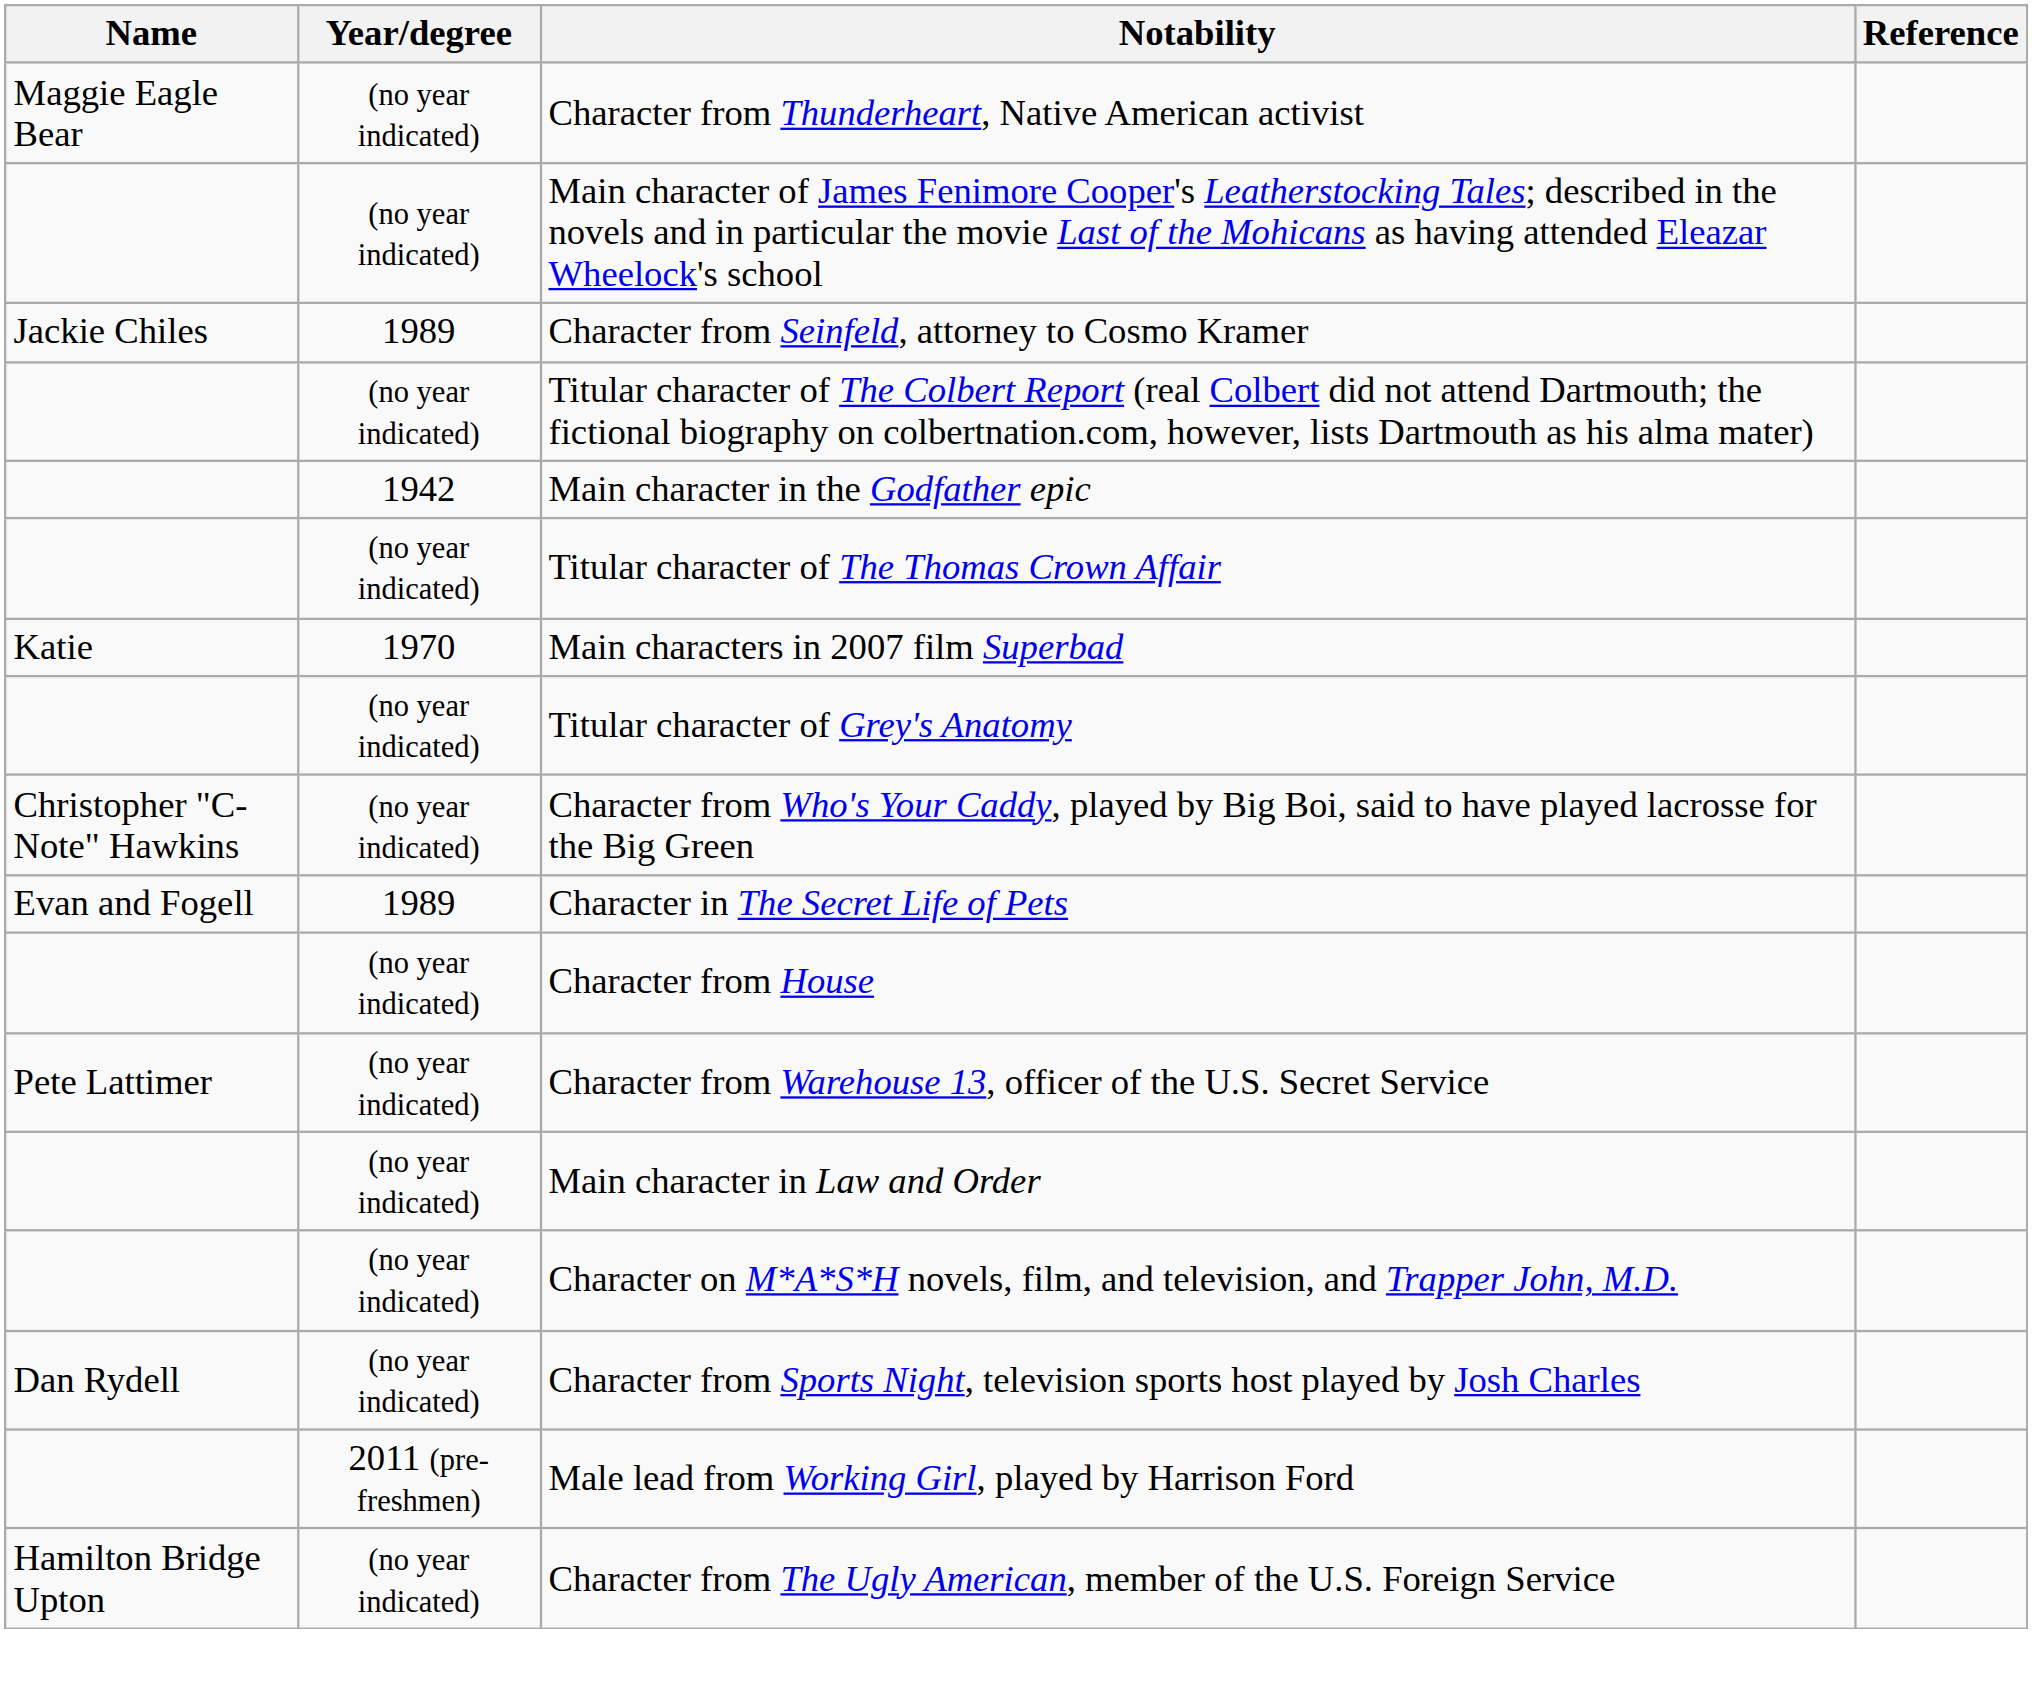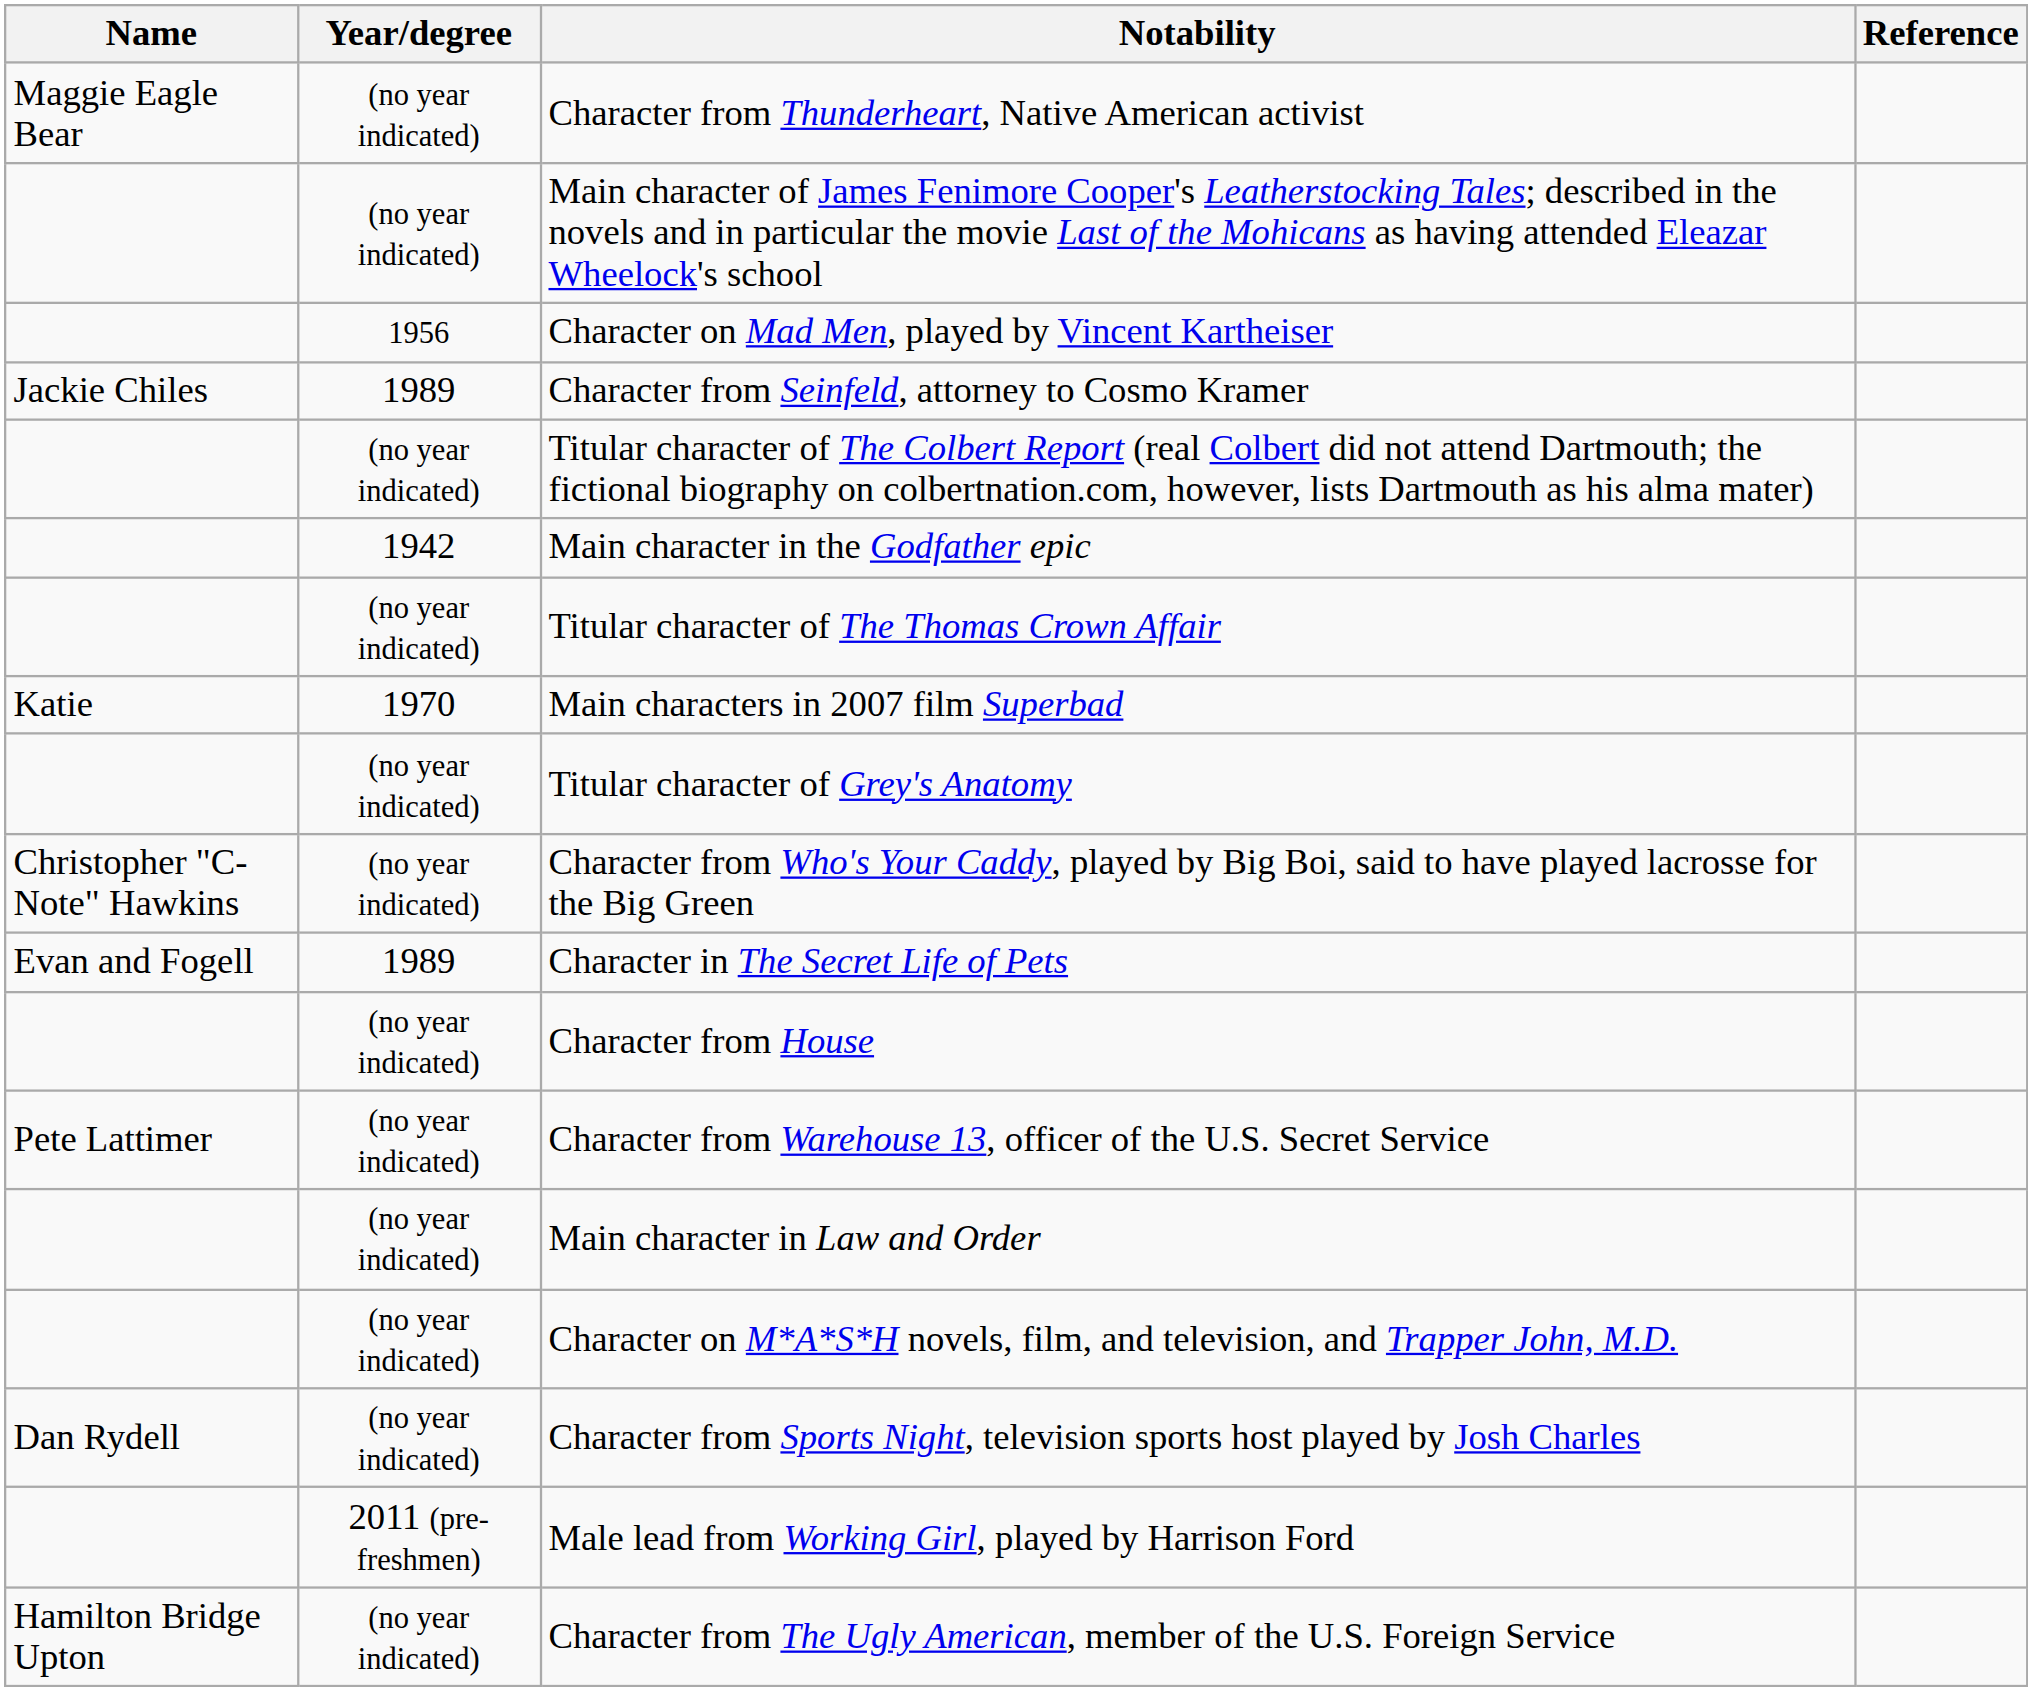+ row: 1956 | Character on Mad Men, played by Vincent Kartheiser
